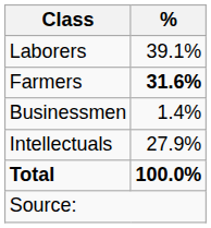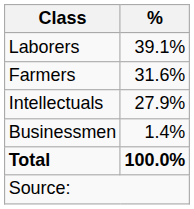Farmers | %: bold -> normal
rows swapped: Intellectuals <-> Businessmen
